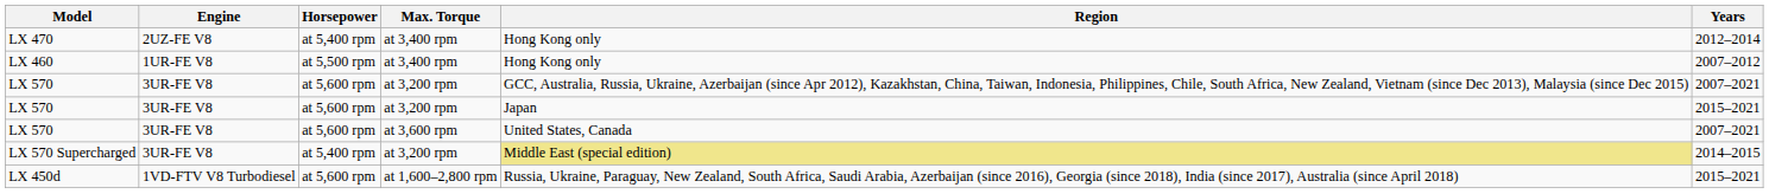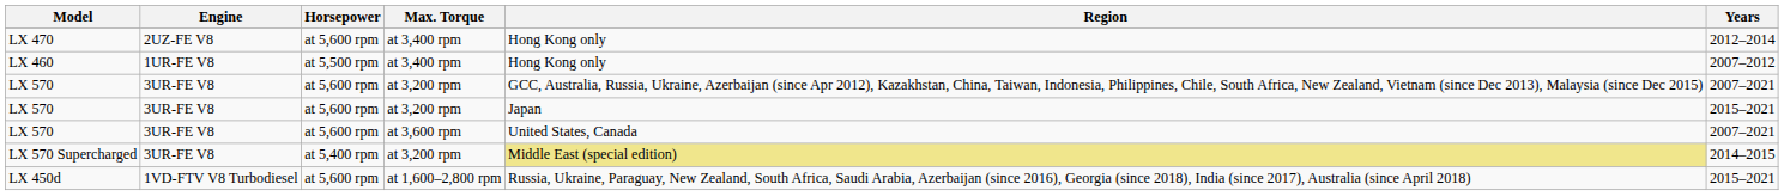LX 470 | Horsepower: at 5,400 rpm -> at 5,600 rpm
